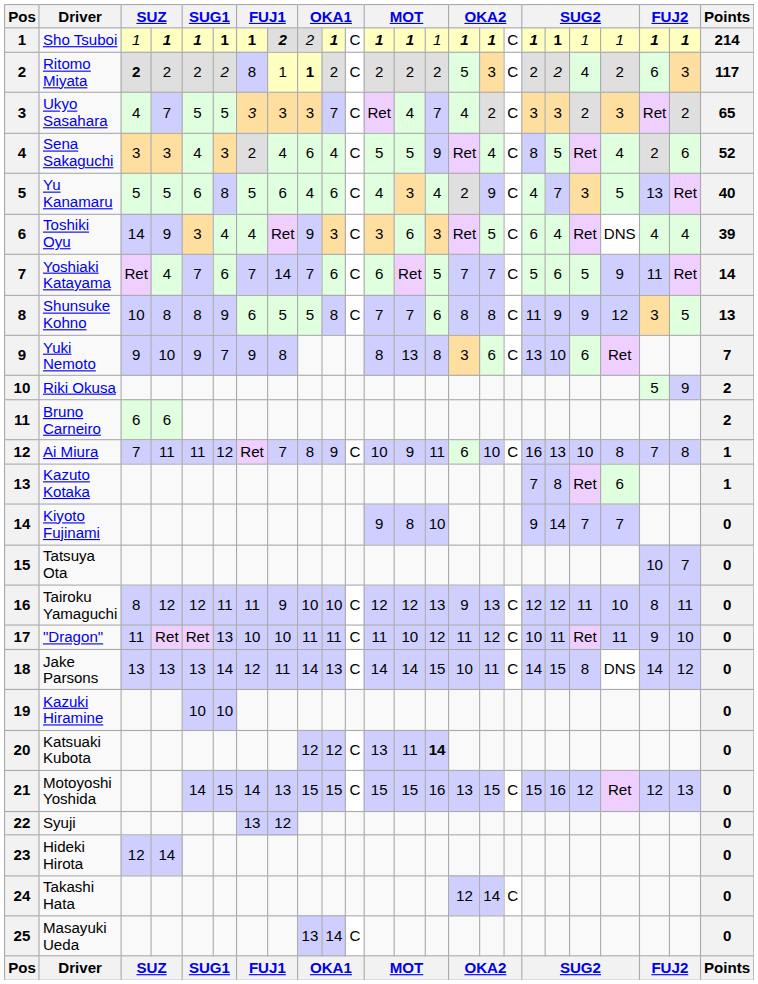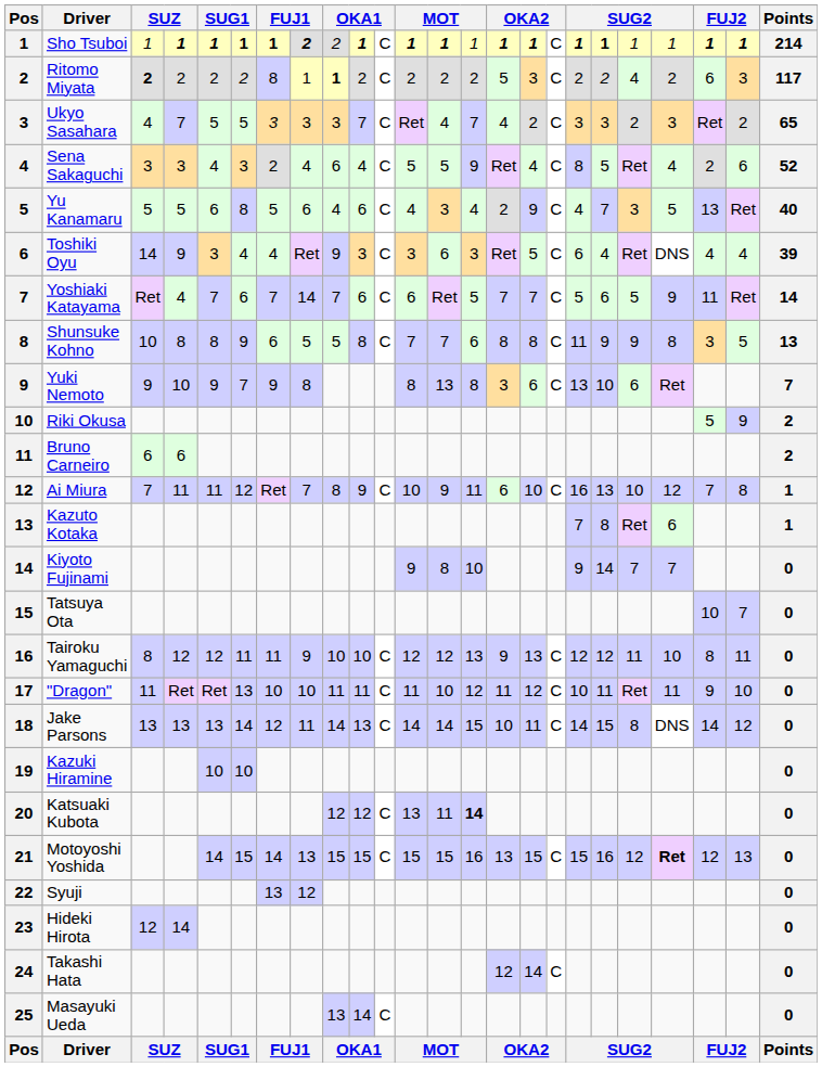Shunsuke Kohno | column 21: 12 -> 8
Ai Miura | column 21: 8 -> 12
Motoyoshi Yoshida | column 21: normal -> bold
